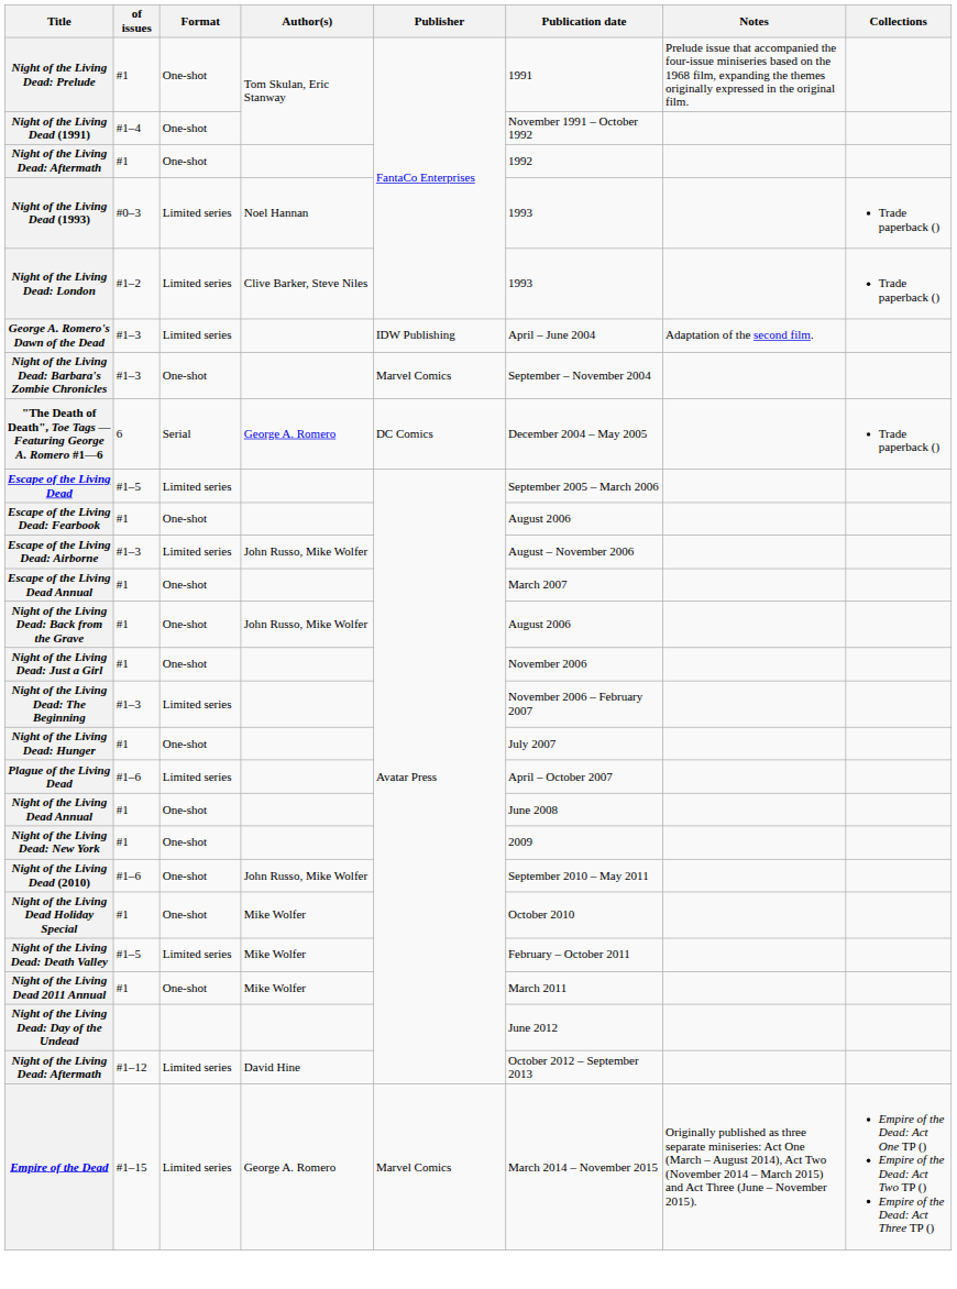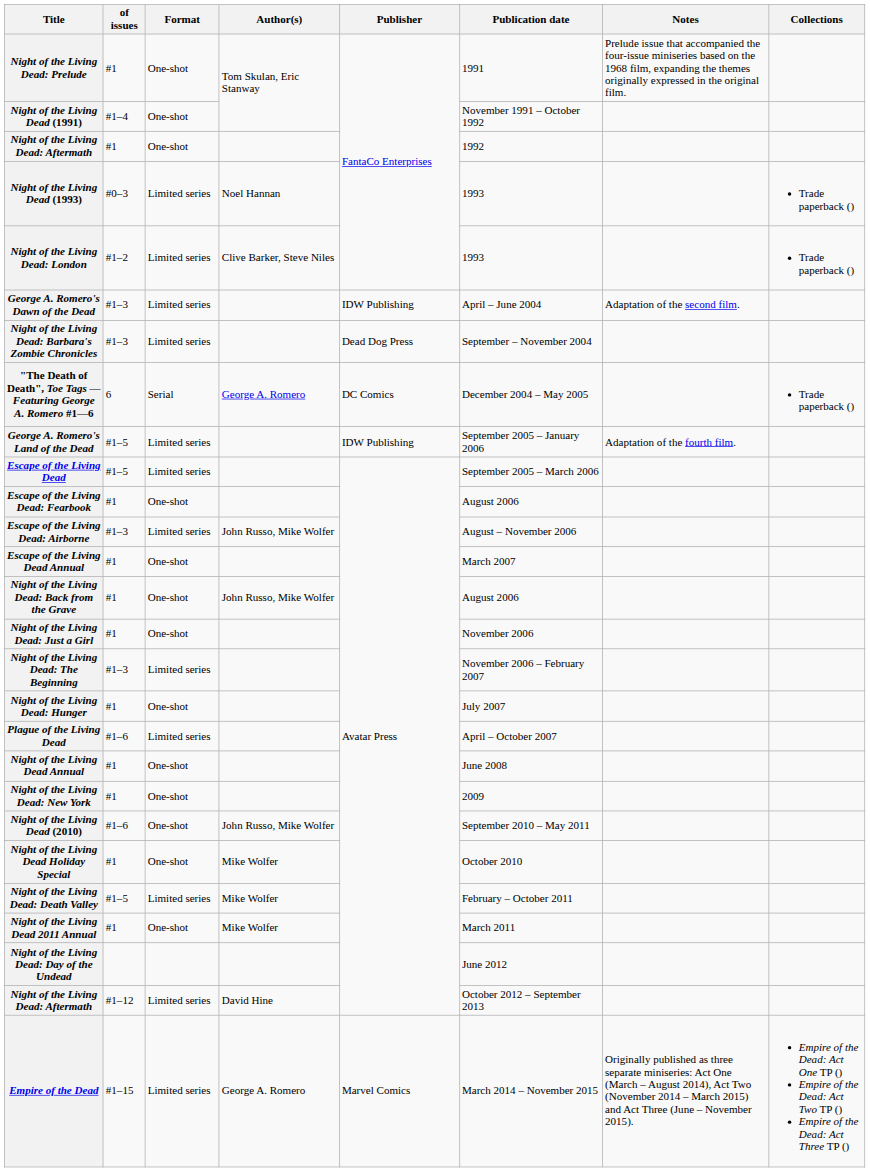Night of the Living Dead: Barbara's Zombie Chronicles | Format: One-shot -> Limited series
Night of the Living Dead: Barbara's Zombie Chronicles | Publisher: Marvel Comics -> Dead Dog Press
+ row: George A. Romero's Land of the Dead | #1–5 | Limited series | IDW Publishing | September 2005 – January 2006 | Adaptation of the fourth film.
